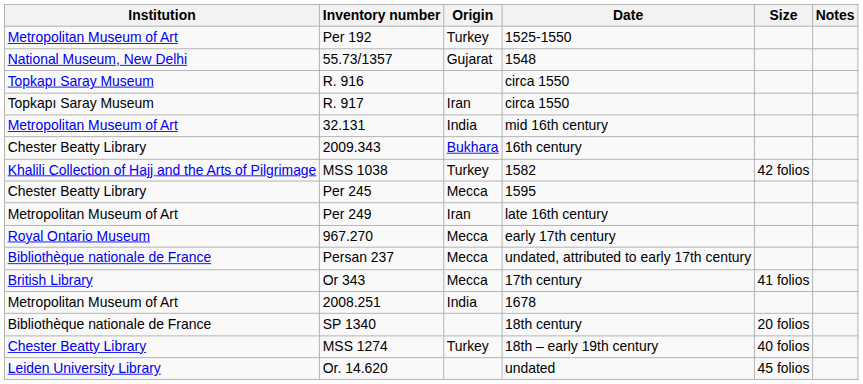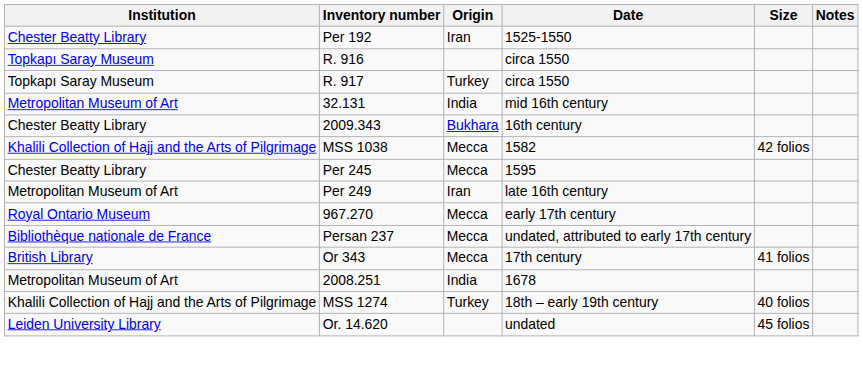Per 192 | Institution: Metropolitan Museum of Art -> Chester Beatty Library
Per 192 | Origin: Turkey -> Iran
- row: National Museum, New Delhi | 55.73/1357 | Gujarat | 1548
R. 917 | Origin: Iran -> Turkey
MSS 1038 | Origin: Turkey -> Mecca
- row: Bibliothèque nationale de France | SP 1340 | 18th century | 20 folios
MSS 1274 | Institution: Chester Beatty Library -> Khalili Collection of Hajj and the Arts of Pilgrimage
